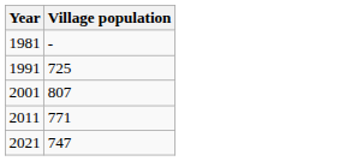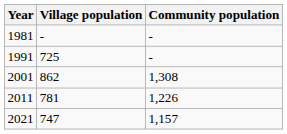+ column: Community population | - | - | 1,308 | 1,226 | 1,157
2001 | Village population: 807 -> 862
2011 | Village population: 771 -> 781
